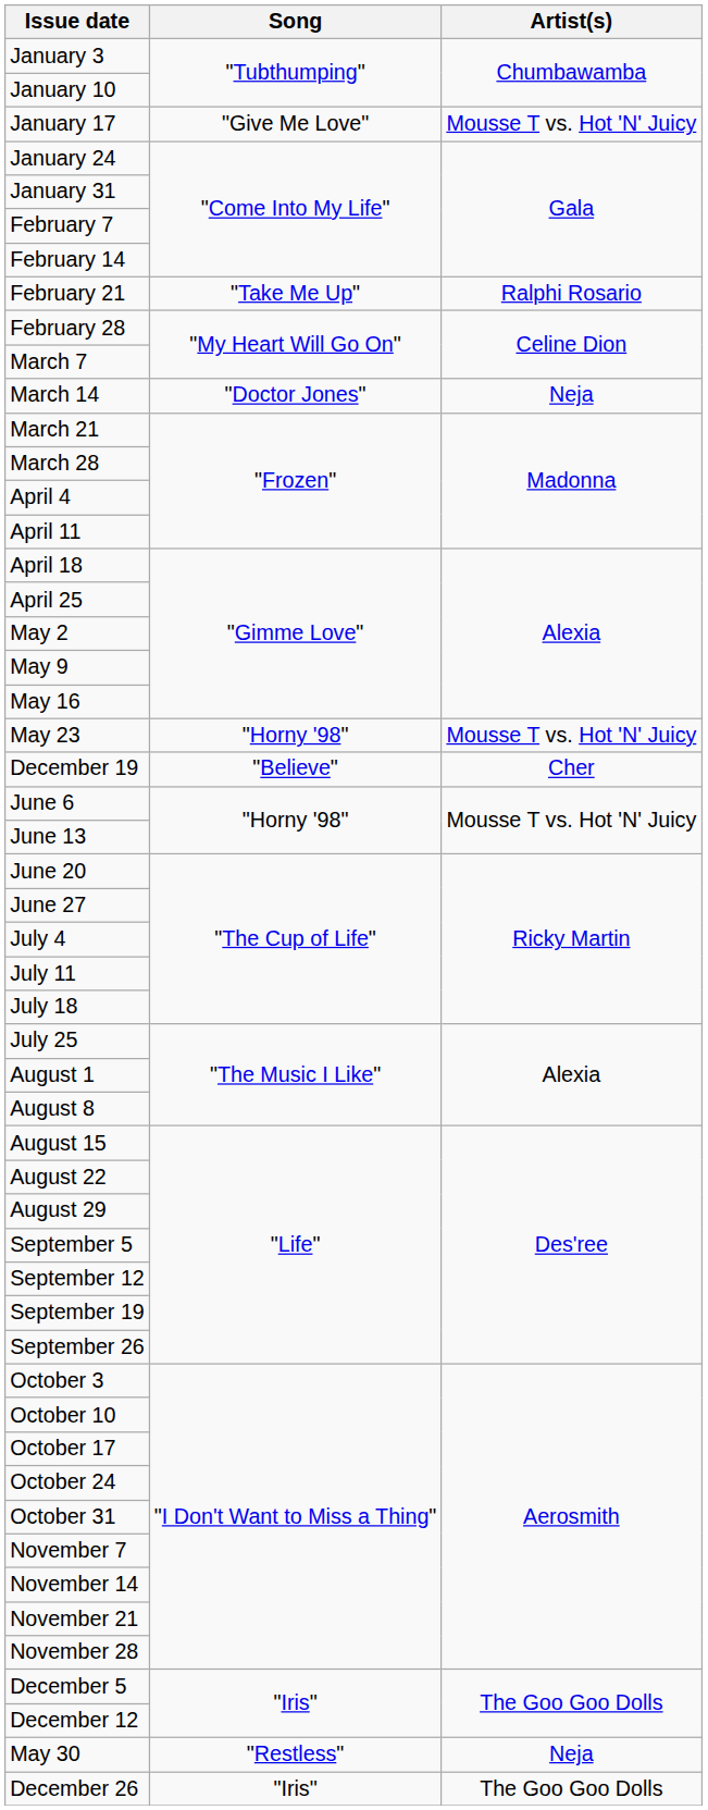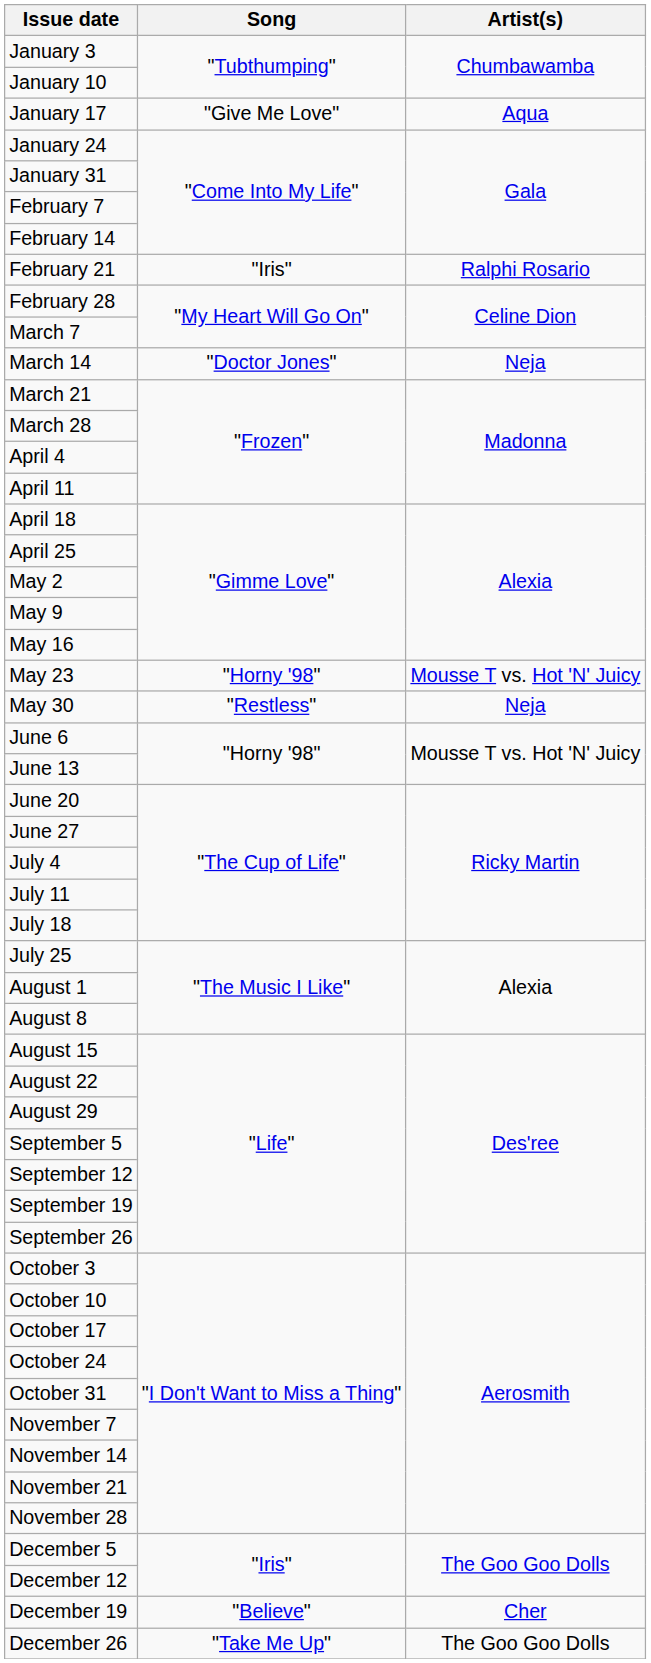January 17 | Artist(s): Mousse T vs. Hot 'N' Juicy -> Aqua
February 21 | Song: "Take Me Up" -> "Iris"
rows swapped: May 30 <-> December 19
December 26 | Song: "Iris" -> "Take Me Up"
